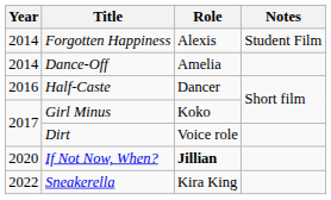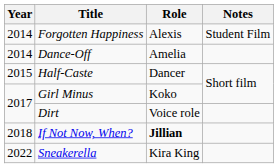Half-Caste | Year: 2016 -> 2015
If Not Now, When? | Year: 2020 -> 2018
